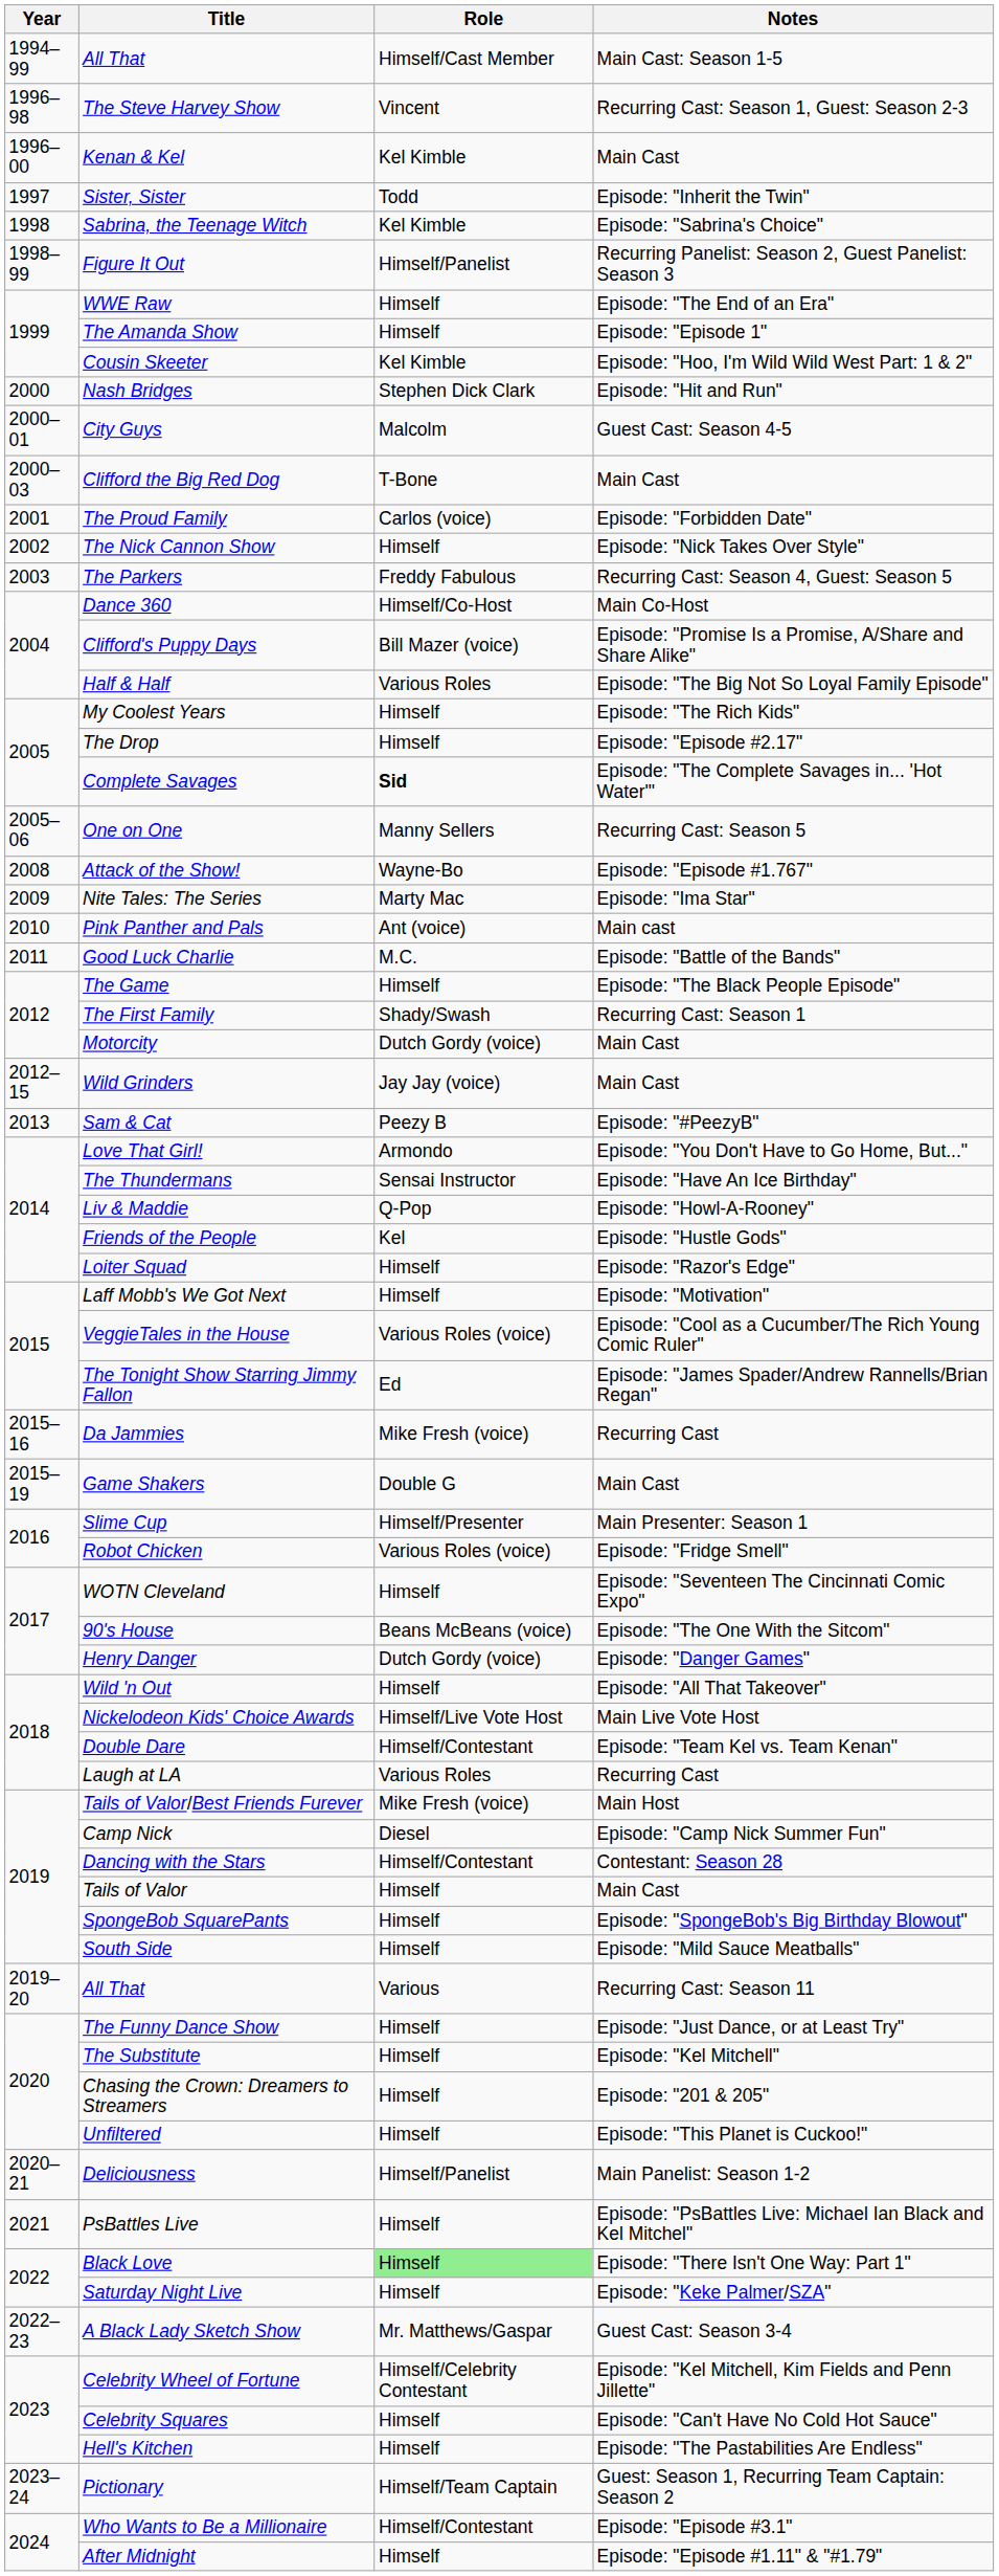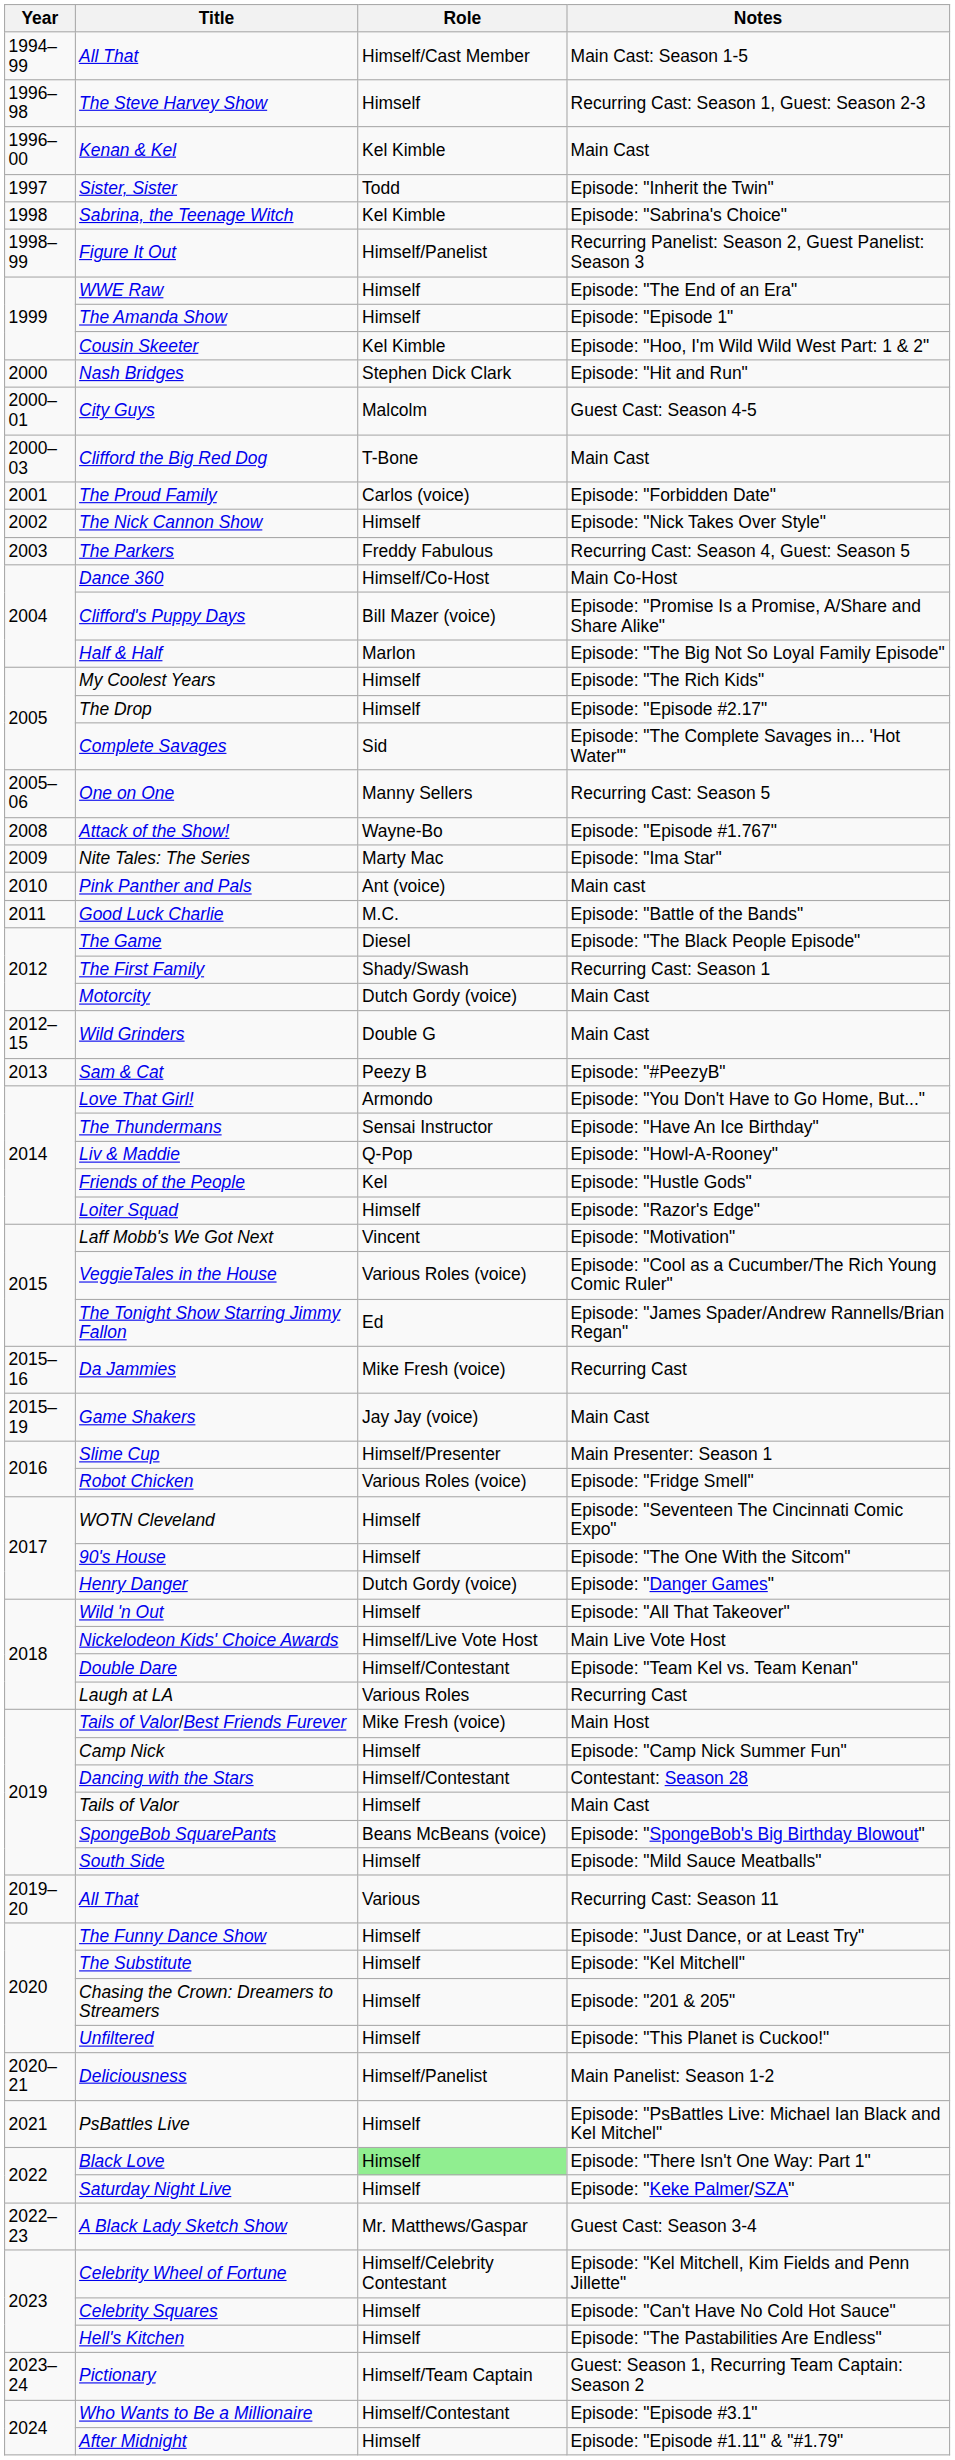The Steve Harvey Show | Role: Vincent -> Himself
Half & Half | Role: Various Roles -> Marlon
Complete Savages | Role: bold -> normal
The Game | Role: Himself -> Diesel
Wild Grinders | Role: Jay Jay (voice) -> Double G
Laff Mobb's We Got Next | Role: Himself -> Vincent
Game Shakers | Role: Double G -> Jay Jay (voice)
90's House | Role: Beans McBeans (voice) -> Himself
Camp Nick | Role: Diesel -> Himself
SpongeBob SquarePants | Role: Himself -> Beans McBeans (voice)
